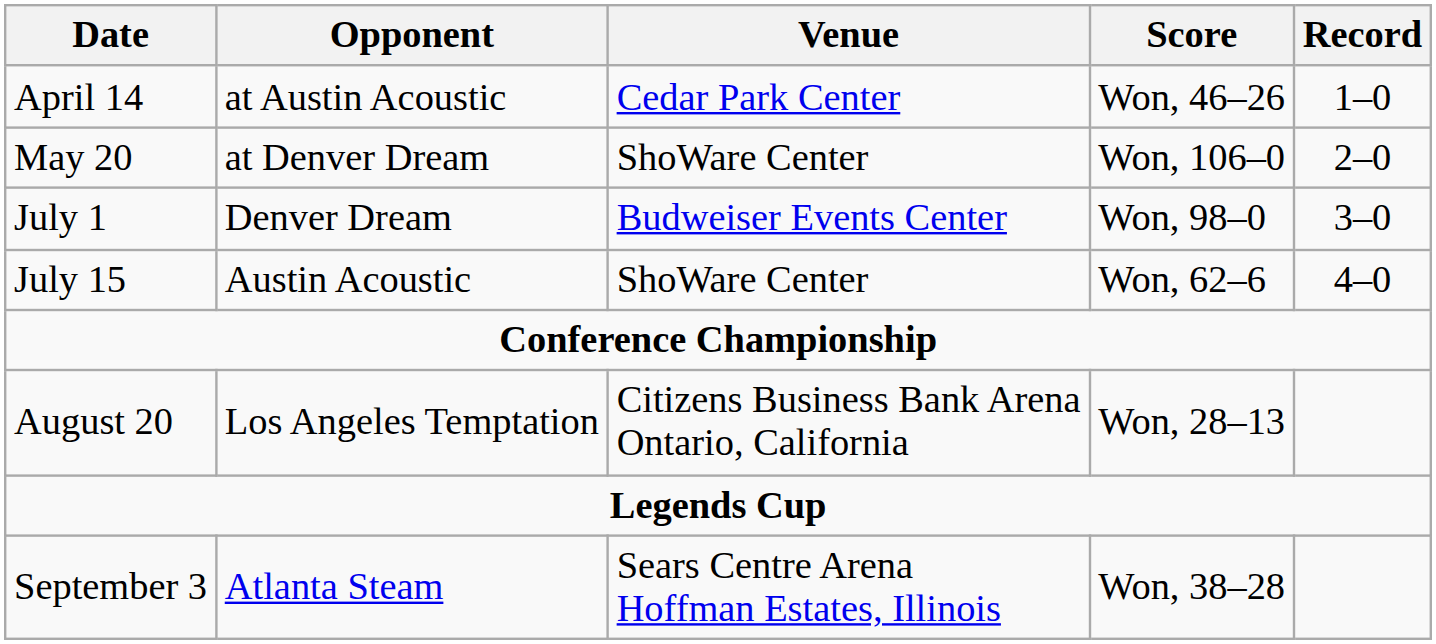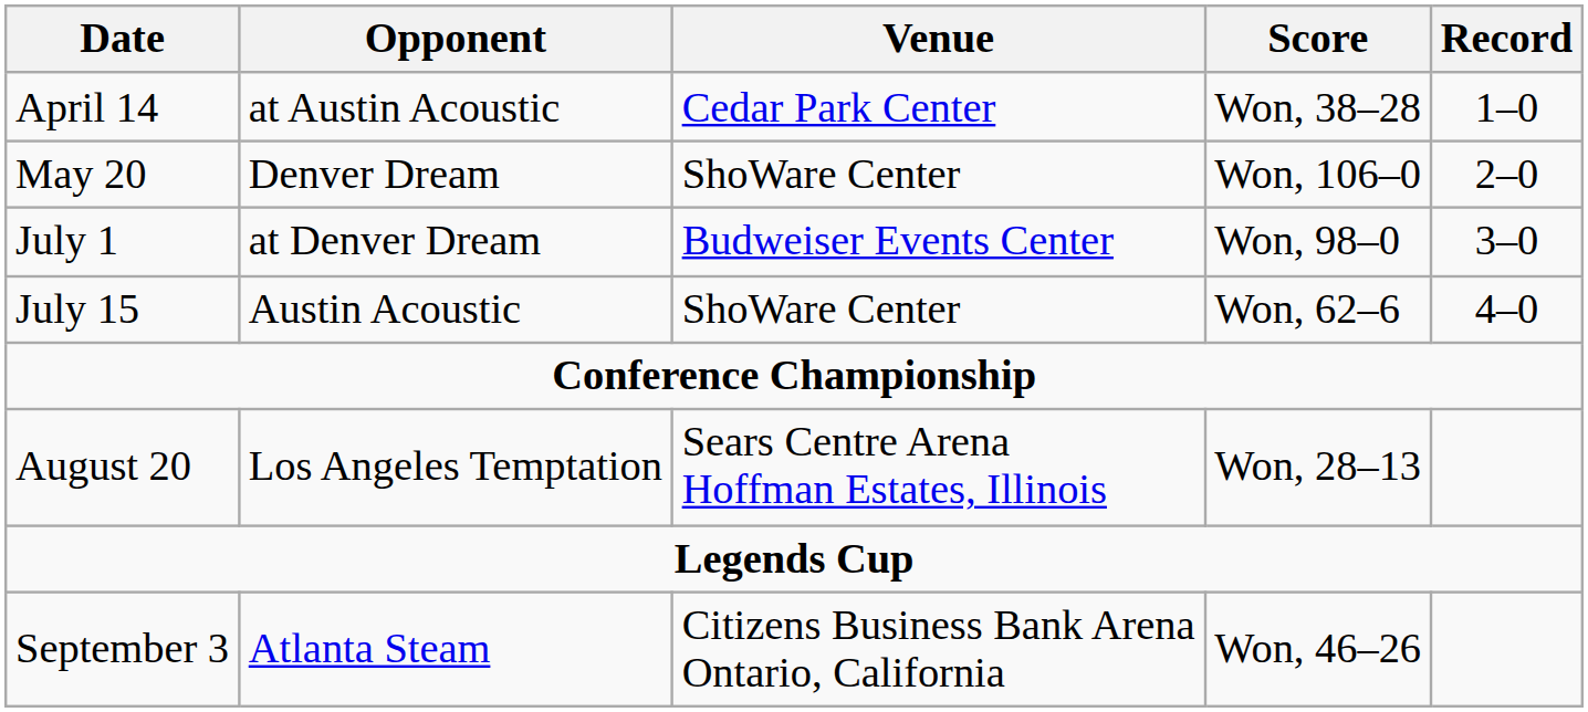April 14 | Score: Won, 46–26 -> Won, 38–28
May 20 | Opponent: at Denver Dream -> Denver Dream
July 1 | Opponent: Denver Dream -> at Denver Dream
August 20 | Venue: Citizens Business Bank Arena Ontario, California -> Sears Centre Arena Hoffman Estates, Illinois
September 3 | Venue: Sears Centre Arena Hoffman Estates, Illinois -> Citizens Business Bank Arena Ontario, California
September 3 | Score: Won, 38–28 -> Won, 46–26
